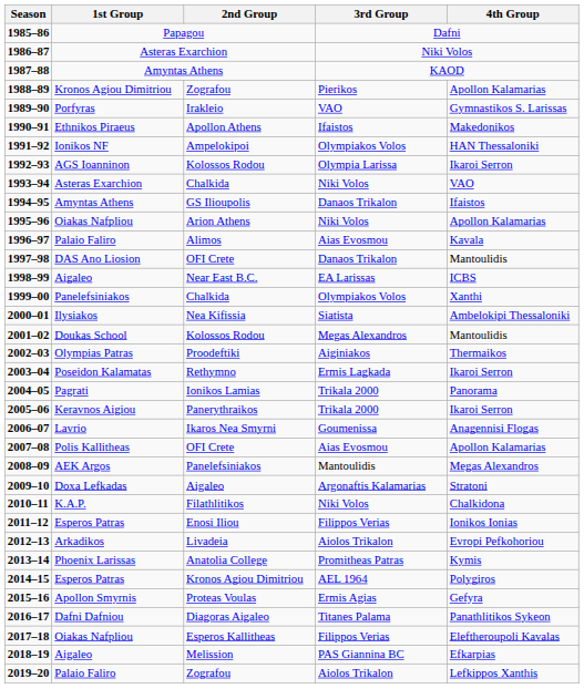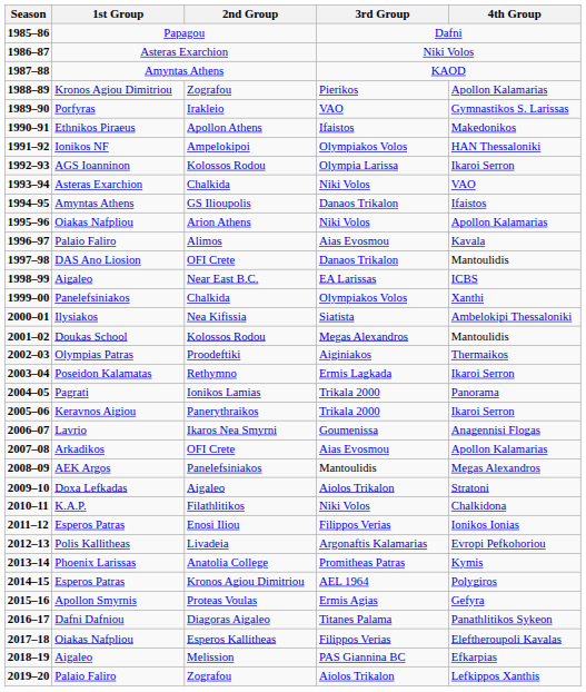2007–08 | 1st Group: Polis Kallitheas -> Arkadikos
2009–10 | 3rd Group: Argonaftis Kalamarias -> Aiolos Trikalon
2012–13 | 1st Group: Arkadikos -> Polis Kallitheas
2012–13 | 3rd Group: Aiolos Trikalon -> Argonaftis Kalamarias
